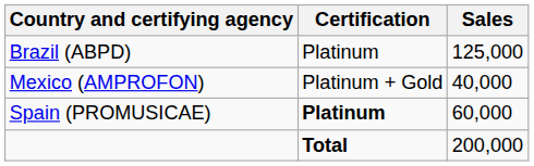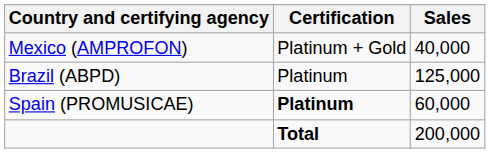rows swapped: Brazil (ABPD) <-> Mexico (AMPROFON)
